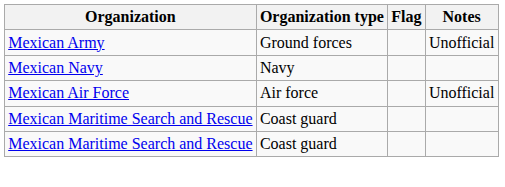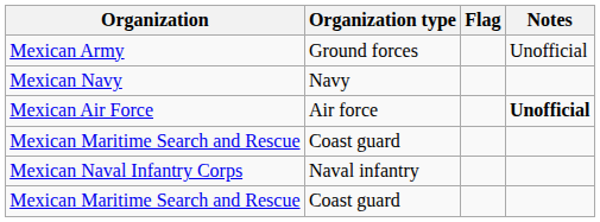Mexican Air Force | Notes: normal -> bold
+ row: Mexican Naval Infantry Corps | Naval infantry
